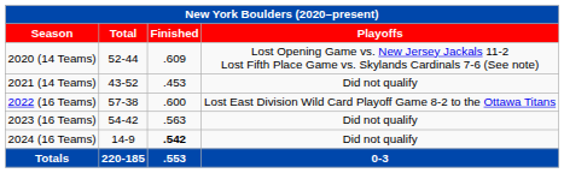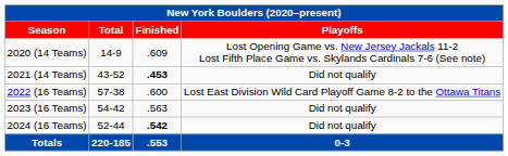2020 (14 Teams) | Total: 52-44 -> 14-9
2021 (14 Teams) | Finished: normal -> bold
2024 (16 Teams) | Total: 14-9 -> 52-44
